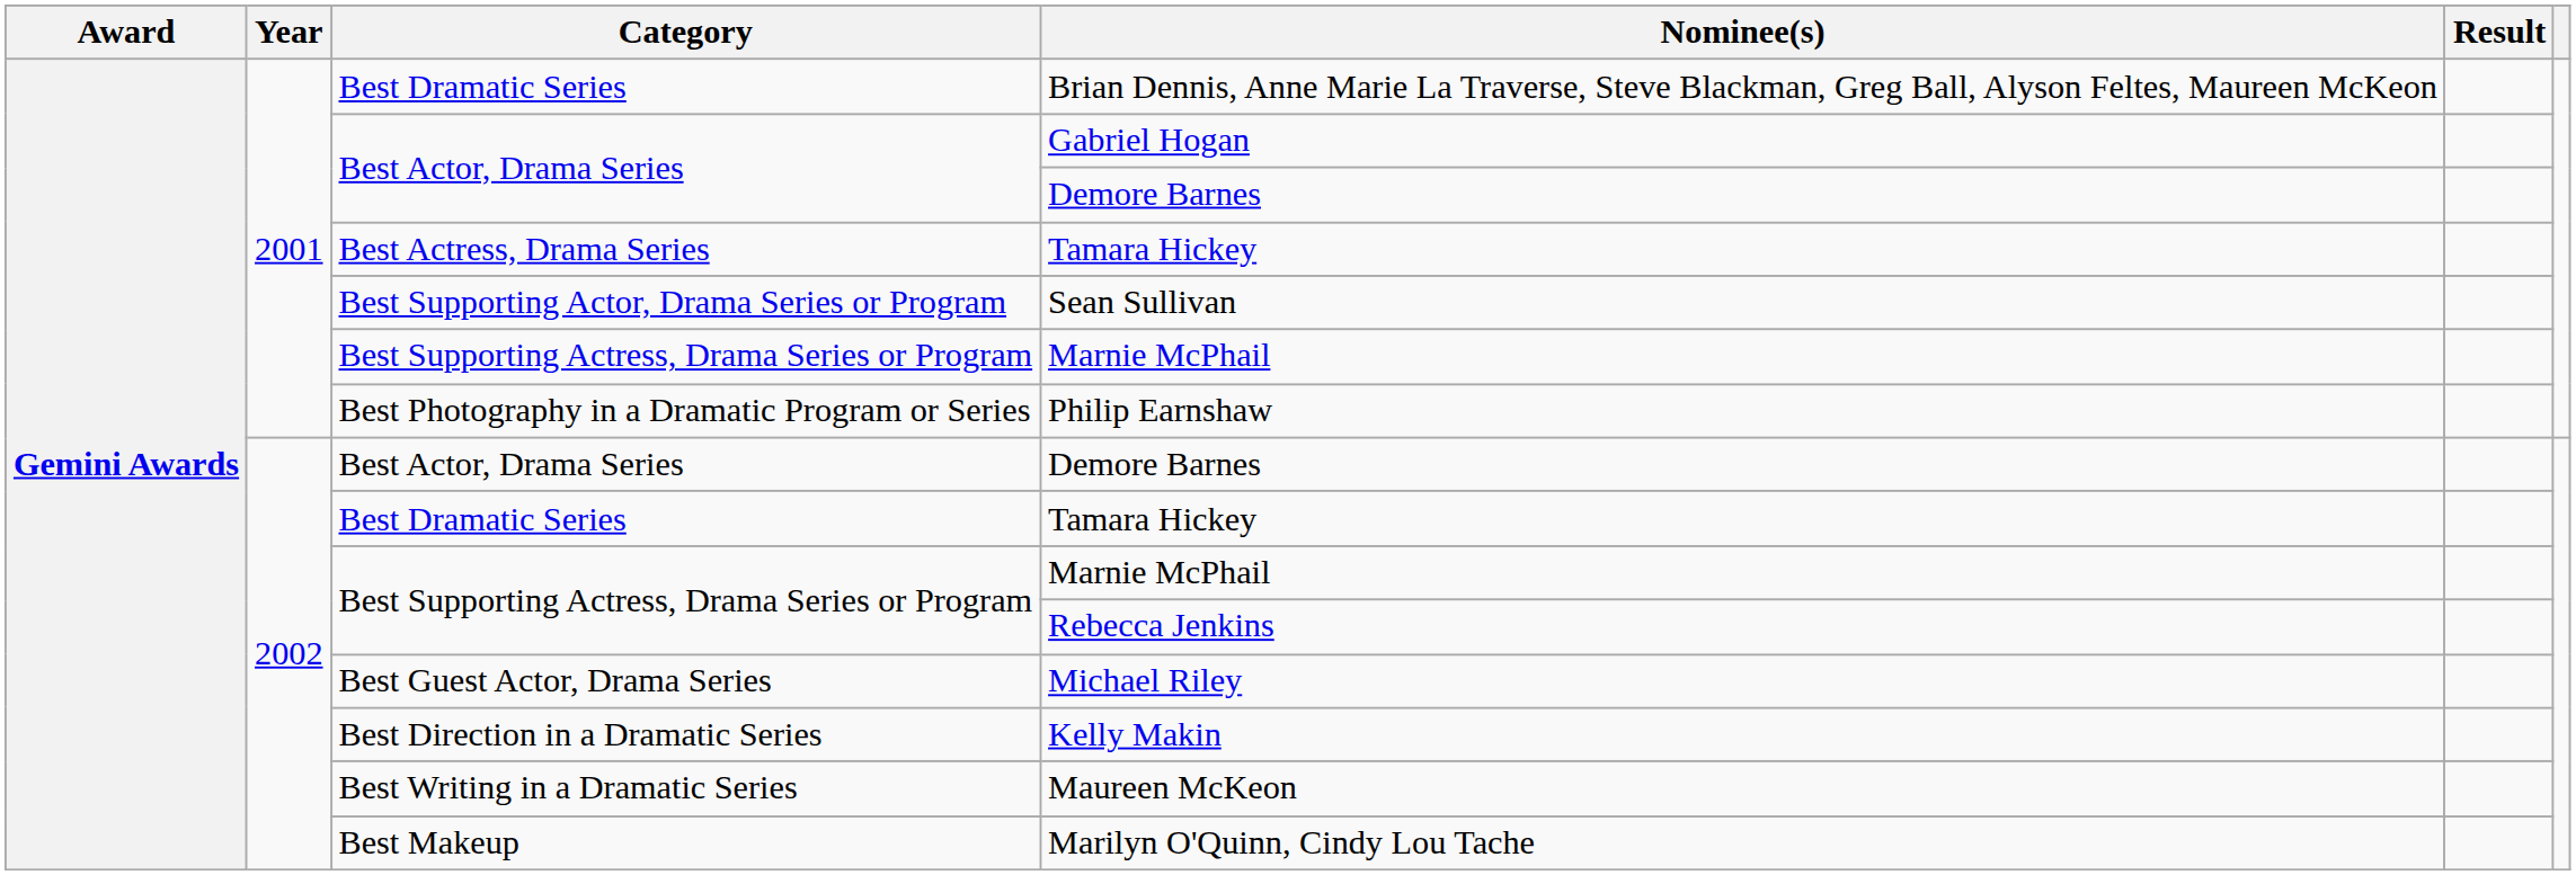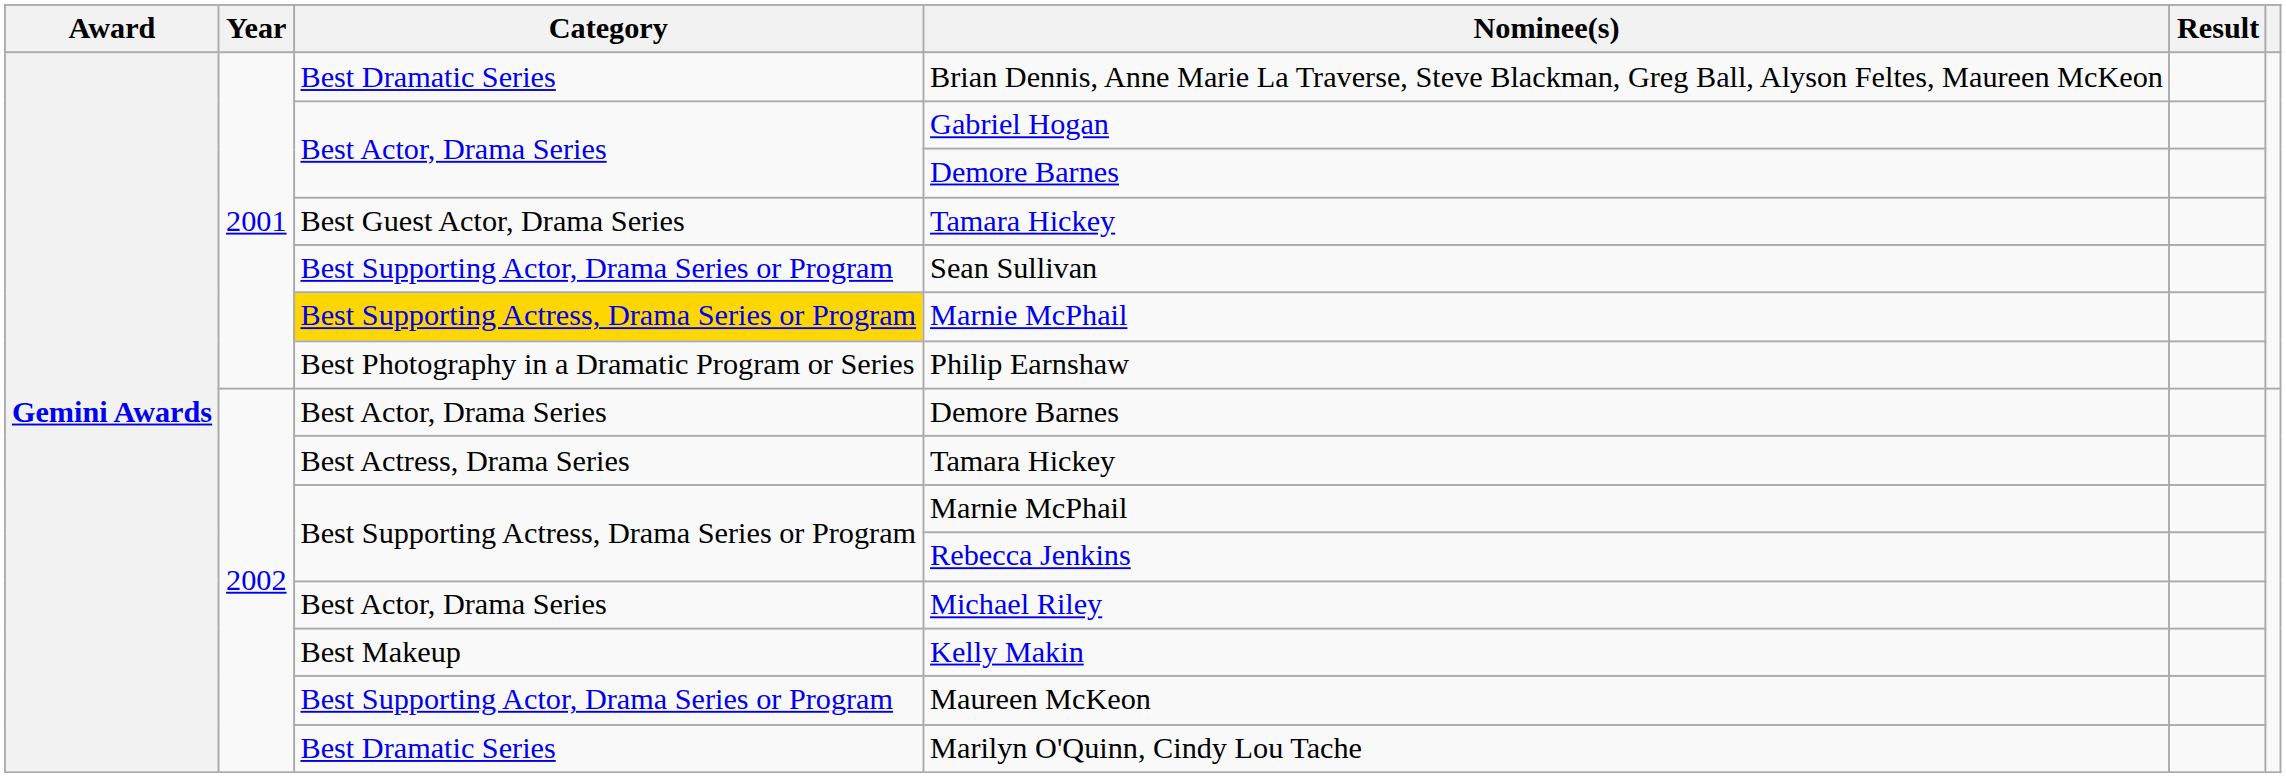2001 / Tamara Hickey | Category: Best Actress, Drama Series -> Best Guest Actor, Drama Series
2001 / Marnie McPhail | Category: no background -> gold background
2002 / Tamara Hickey | Category: Best Dramatic Series -> Best Actress, Drama Series
Michael Riley | Category: Best Guest Actor, Drama Series -> Best Actor, Drama Series
Kelly Makin | Category: Best Direction in a Dramatic Series -> Best Makeup
Maureen McKeon | Category: Best Writing in a Dramatic Series -> Best Supporting Actor, Drama Series or Program
Marilyn O'Quinn, Cindy Lou Tache | Category: Best Makeup -> Best Dramatic Series
